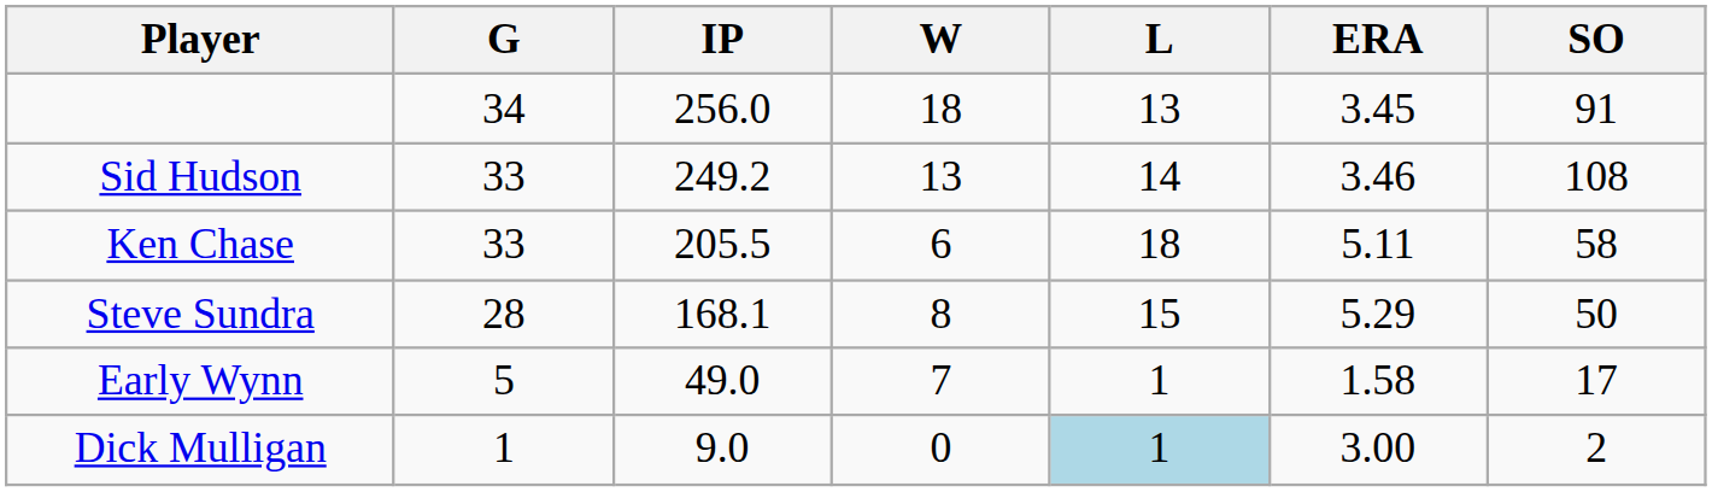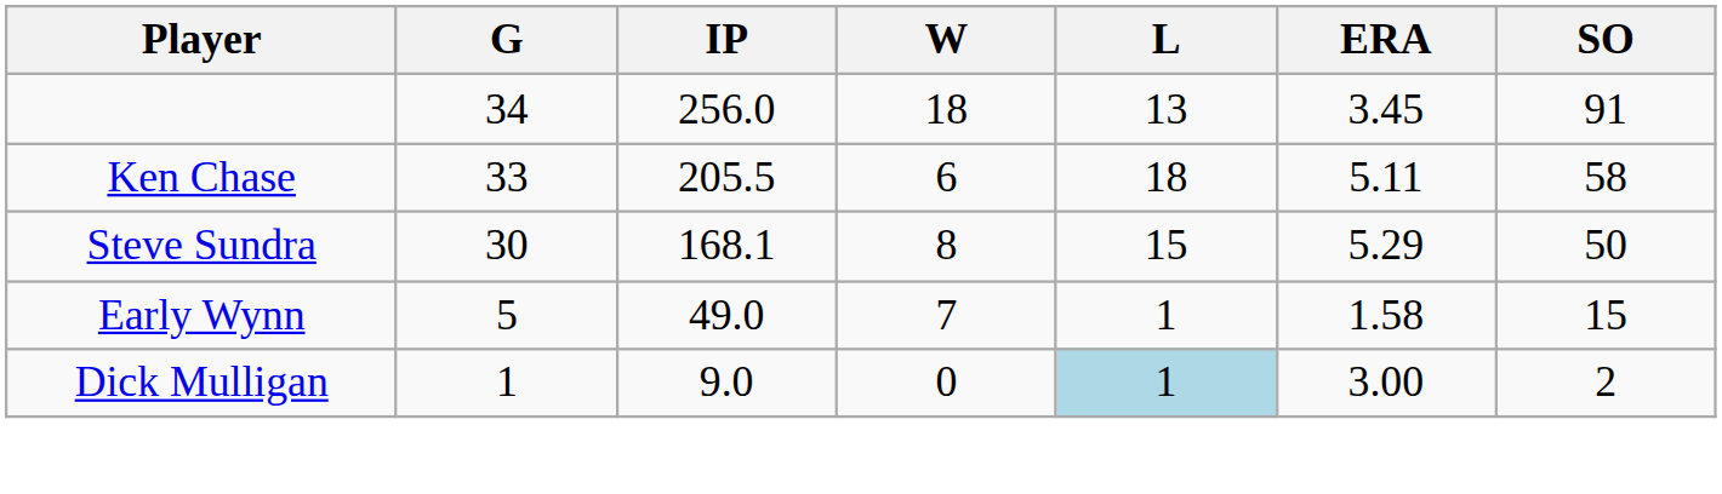- row: Sid Hudson | 33 | 249.2 | 13 | 14 | 3.46 | 108
Steve Sundra | G: 28 -> 30
Early Wynn | SO: 17 -> 15
